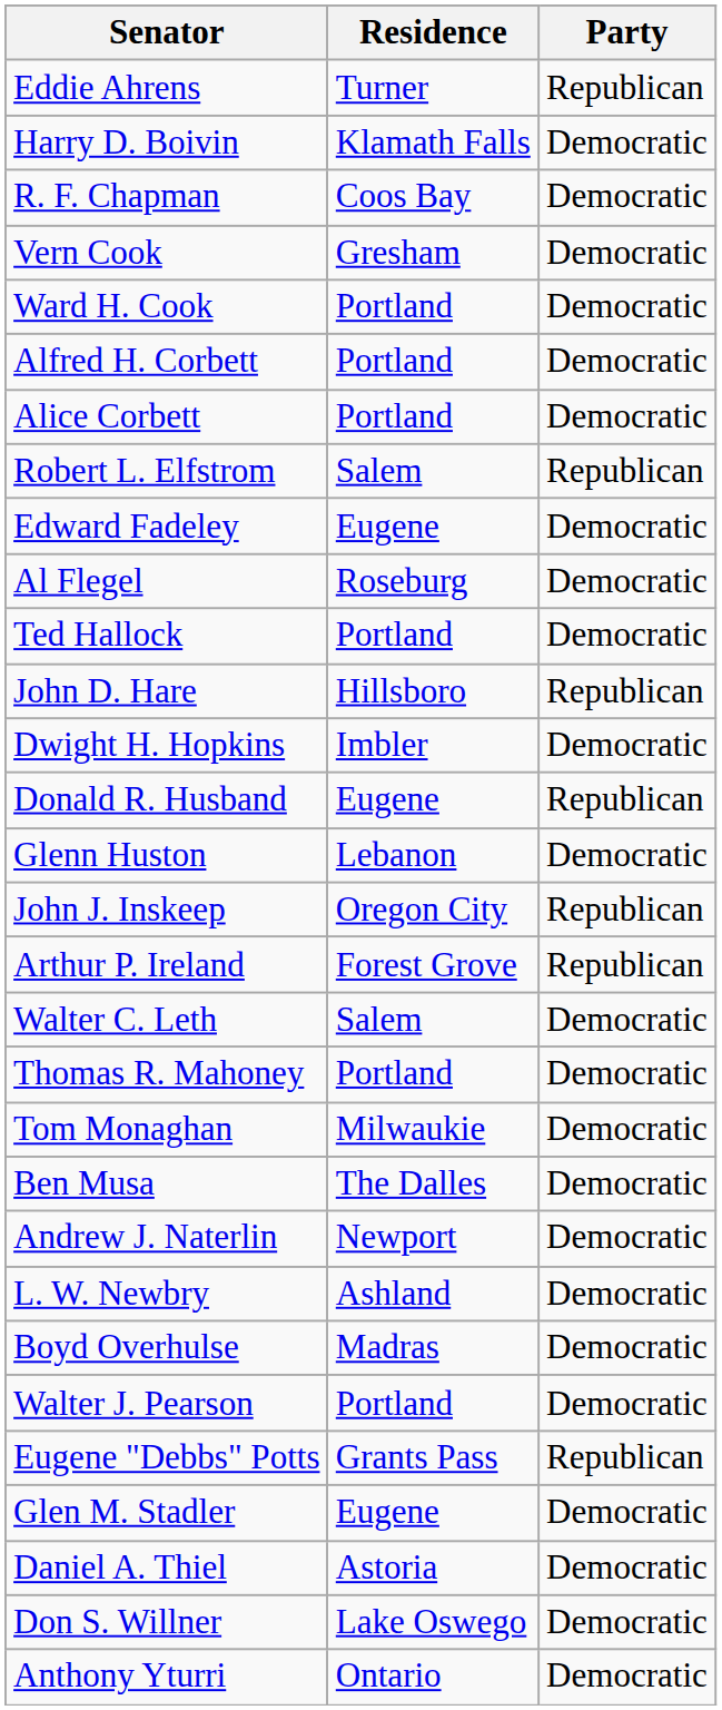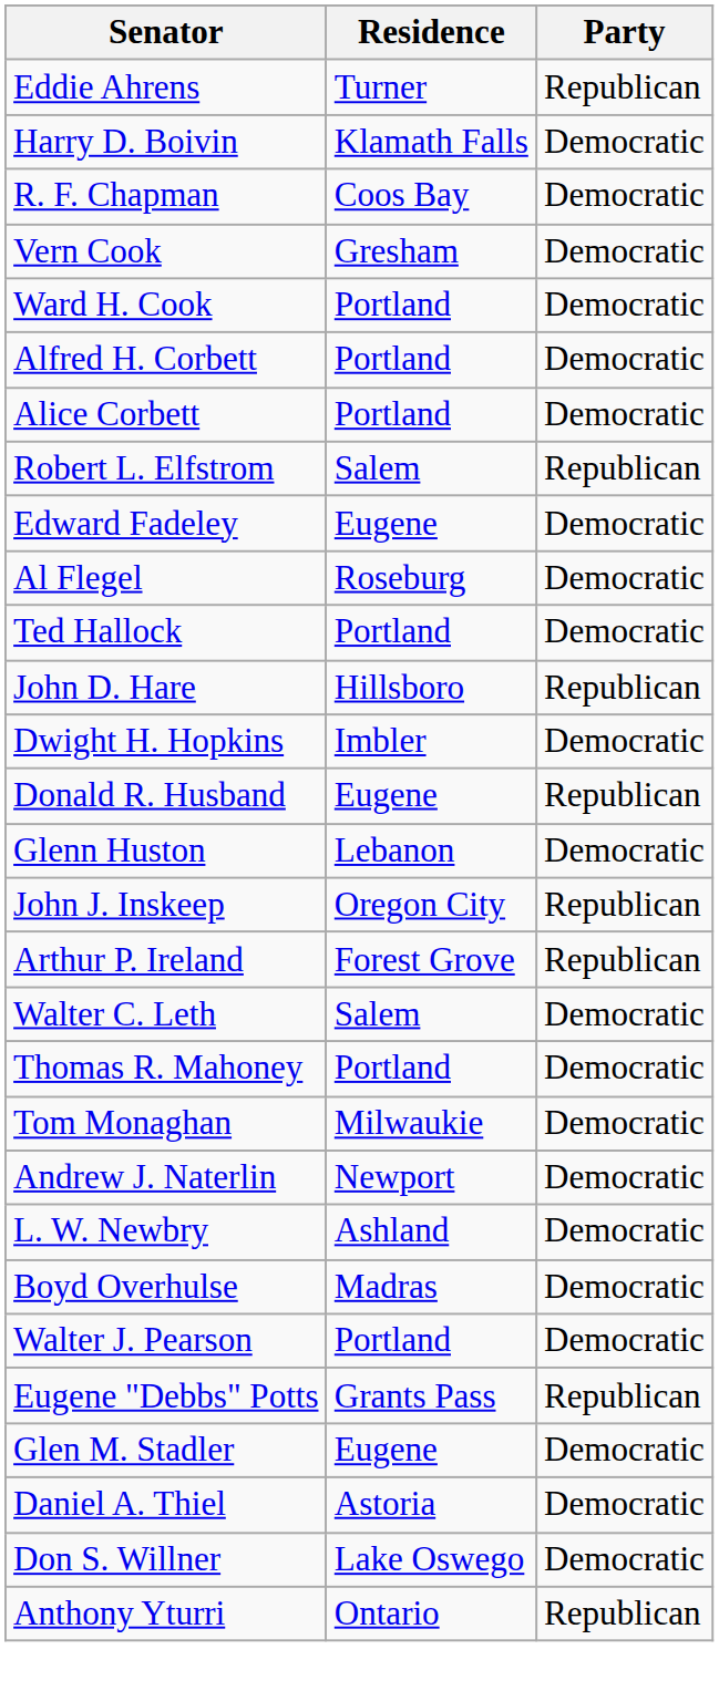- row: Ben Musa | The Dalles | Democratic
Anthony Yturri | Party: Democratic -> Republican
